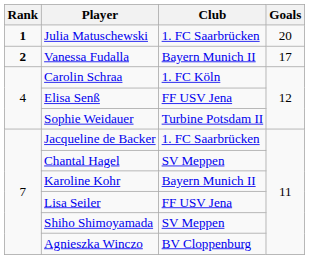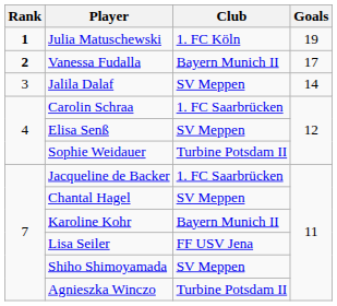Julia Matuschewski | Club: 1. FC Saarbrücken -> 1. FC Köln
Julia Matuschewski | Goals: 20 -> 19
+ row: 3 | Jalila Dalaf | SV Meppen | 14
Carolin Schraa | Club: 1. FC Köln -> 1. FC Saarbrücken
Elisa Senß | Club: FF USV Jena -> SV Meppen
Agnieszka Winczo | Club: BV Cloppenburg -> Turbine Potsdam II
